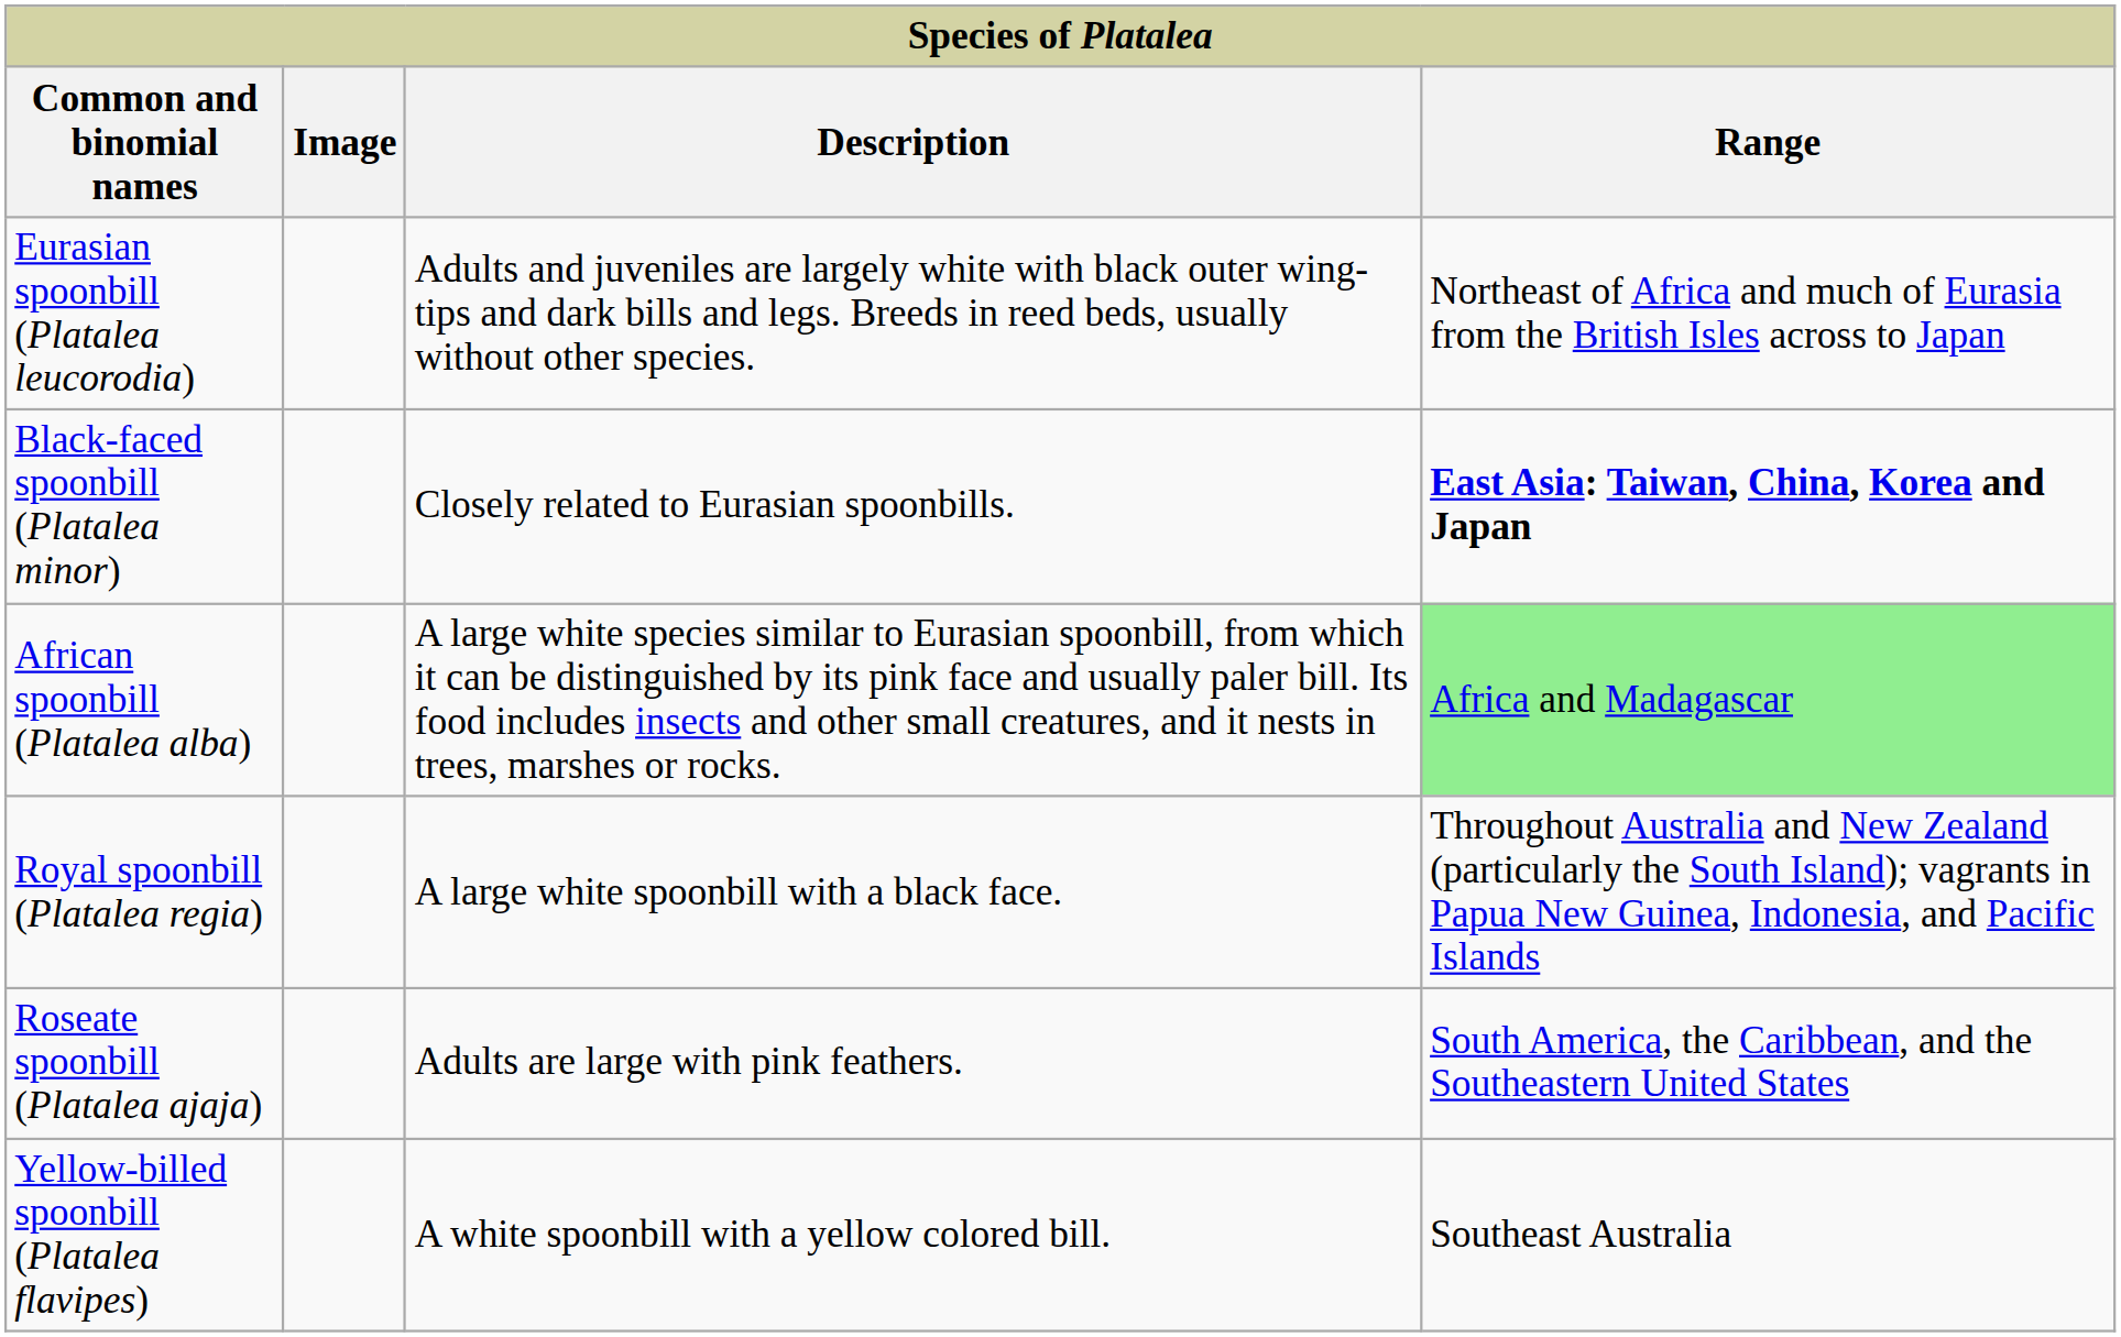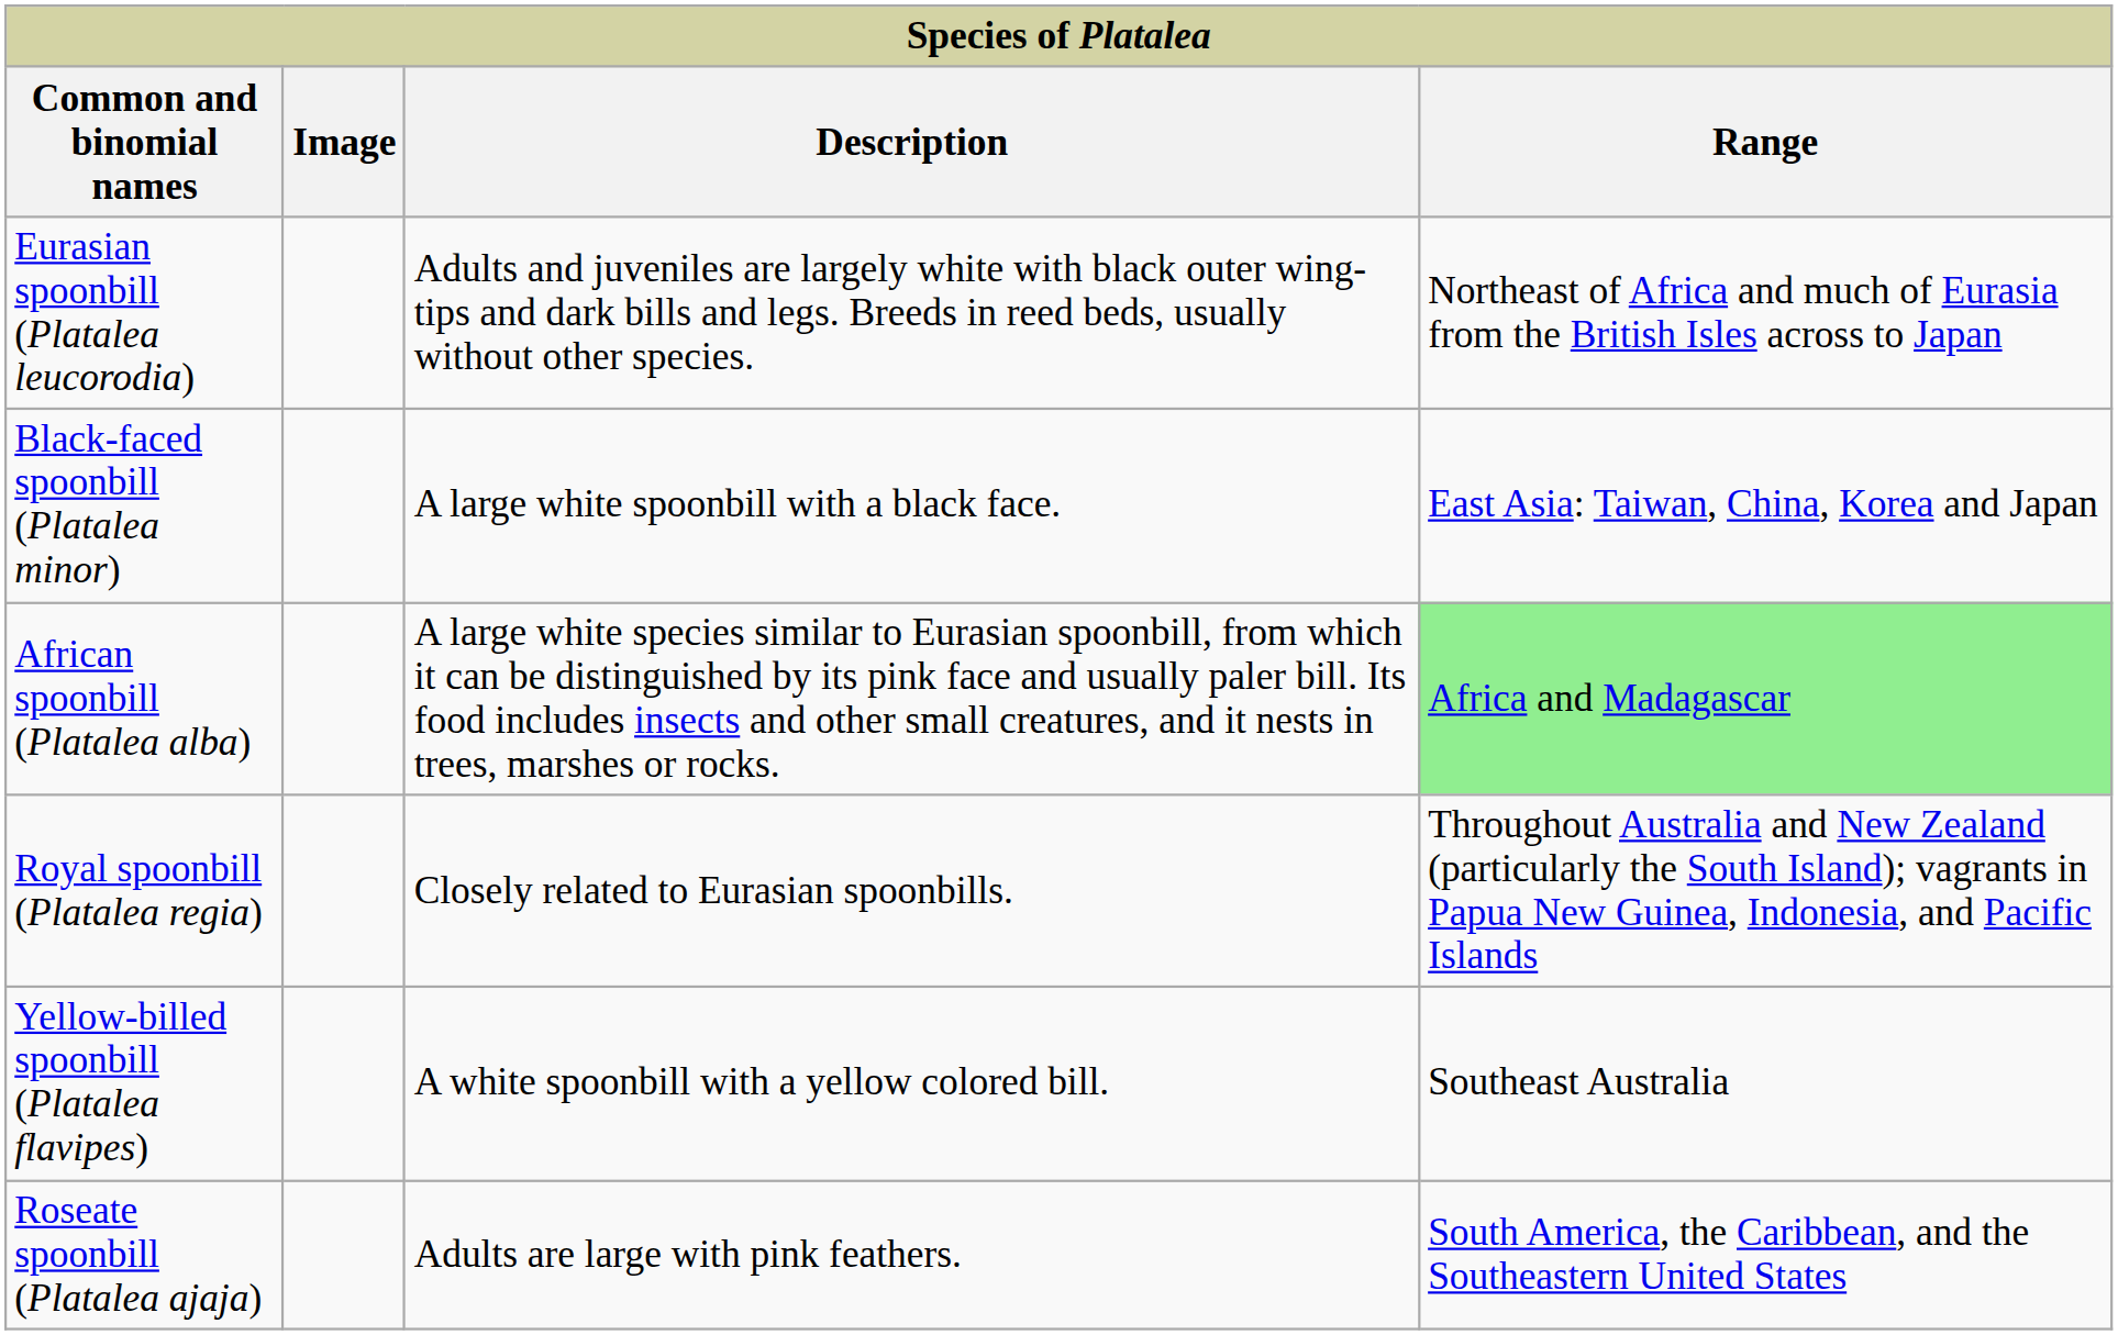Black-faced spoonbill (Platalea minor) | Description: Closely related to Eurasian spoonbills. -> A large white spoonbill with a black face.
Black-faced spoonbill (Platalea minor) | Range: bold -> normal
Royal spoonbill (Platalea regia) | Description: A large white spoonbill with a black face. -> Closely related to Eurasian spoonbills.
rows swapped: Yellow-billed spoonbill (Platalea flavipes) <-> Roseate spoonbill (Platalea ajaja)
